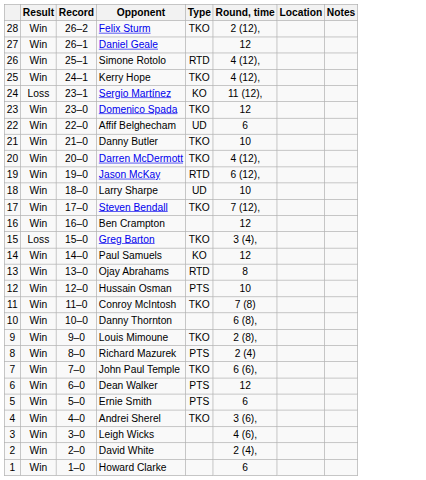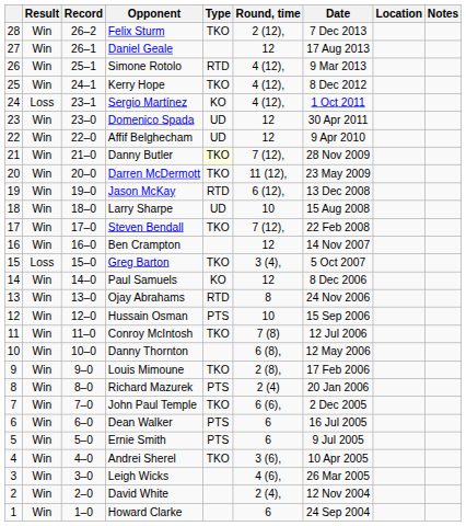+ column: Date | 7 Dec 2013 | 17 Aug 2013 | 9 Mar 2013 | 8 Dec 2012 | 1 Oct 2011 | 30 Apr 2011 | 9 Apr 2010 | 28 Nov 2009 | 23 May 2009 | 13 Dec 2008 | 15 Aug 2008 | 22 Feb 2008 | 14 Nov 2007 | 5 Oct 2007 | 8 Dec 2006 | 24 Nov 2006 | 15 Sep 2006 | 12 Jul 2006 | 12 May 2006 | 17 Feb 2006 | 20 Jan 2006 | 2 Dec 2005 | 16 Jul 2005 | 9 Jul 2005 | 10 Apr 2005 | 26 Mar 2005 | 12 Nov 2004 | 24 Sep 2004
Sergio Martínez | Round, time: 11 (12), -> 4 (12),
Domenico Spada | Type: TKO -> UD
Affif Belghecham | Round, time: 6 -> 12
Danny Butler | Type: no background -> lightyellow background
Danny Butler | Round, time: 10 -> 7 (12),
Darren McDermott | Round, time: 4 (12), -> 11 (12),
Dean Walker | Round, time: 12 -> 6
